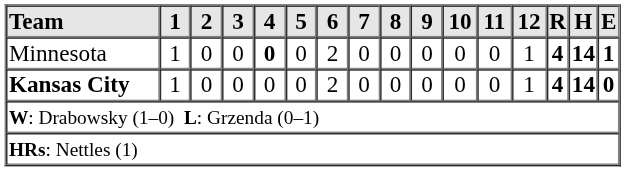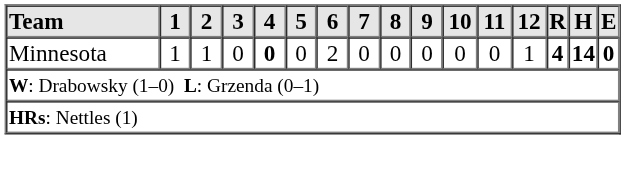Minnesota | 2: 0 -> 1
Minnesota | E: 1 -> 0
- row: Kansas City | 1 | 0 | 0 | 0 | 0 | 2 | 0 | 0 | 0 | 0 | 0 | 1 | 4 | 14 | 0
